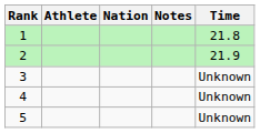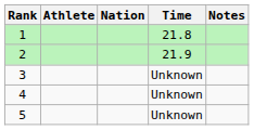columns swapped: Time <-> Notes
